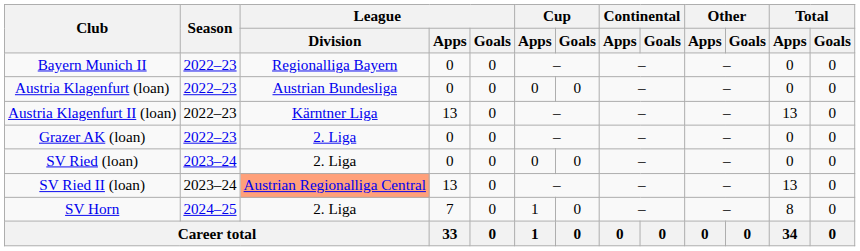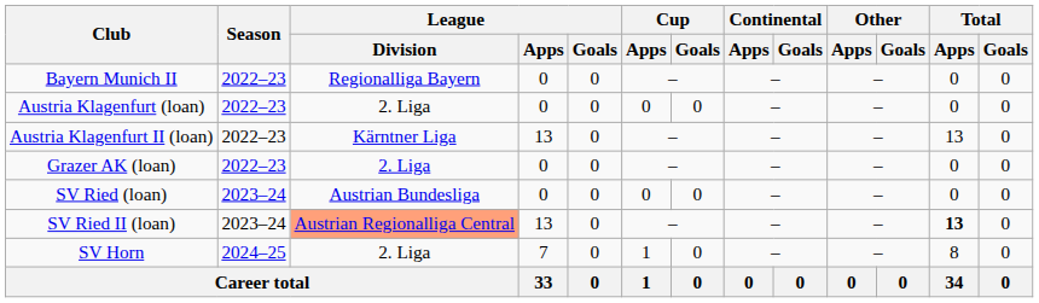Austria Klagenfurt (loan) | League / Division: Austrian Bundesliga -> 2. Liga
SV Ried (loan) | League / Division: 2. Liga -> Austrian Bundesliga
SV Ried II (loan) | Total / Apps: normal -> bold
